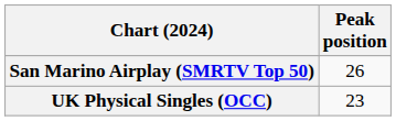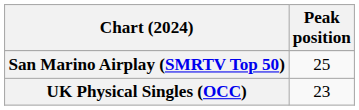San Marino Airplay (SMRTV Top 50) | Peak position: 26 -> 25
